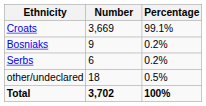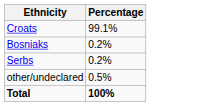- column: Number | 3,669 | 9 | 6 | 18 | 3,702
